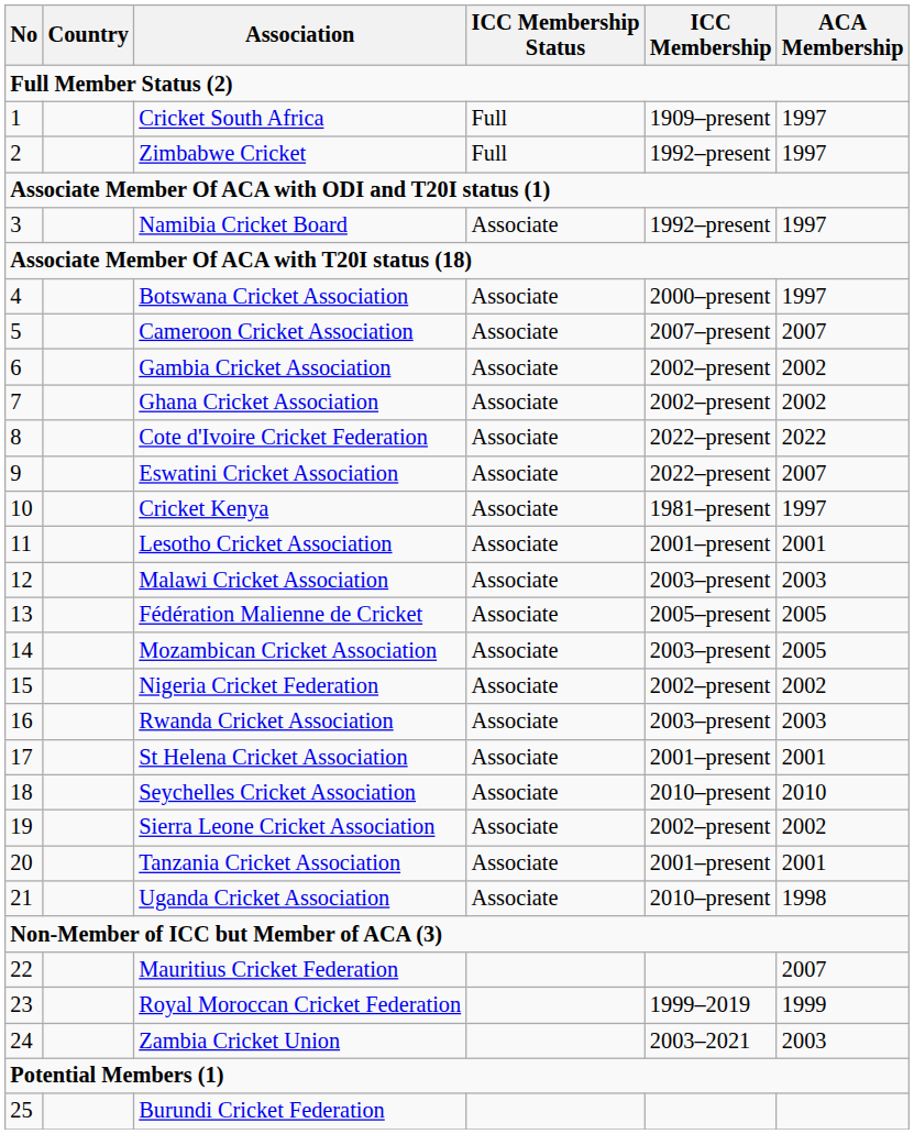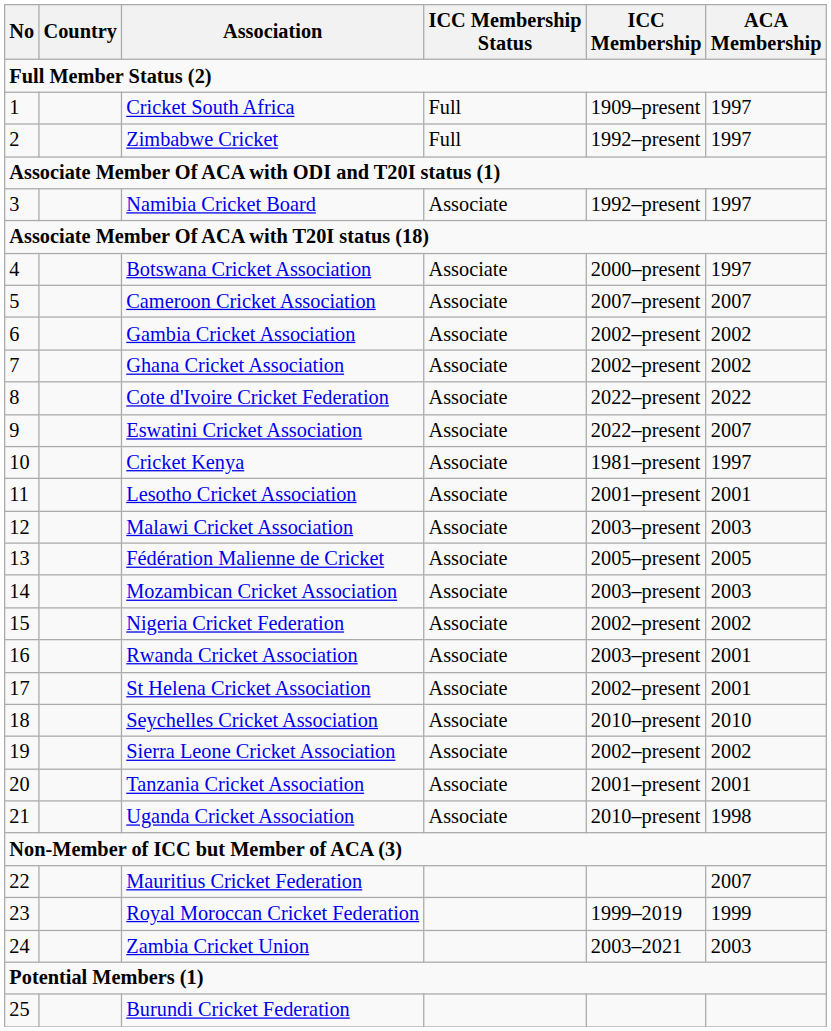Mozambican Cricket Association | ACA Membership: 2005 -> 2003
Rwanda Cricket Association | ACA Membership: 2003 -> 2001
St Helena Cricket Association | ICC Membership: 2001–present -> 2002–present
